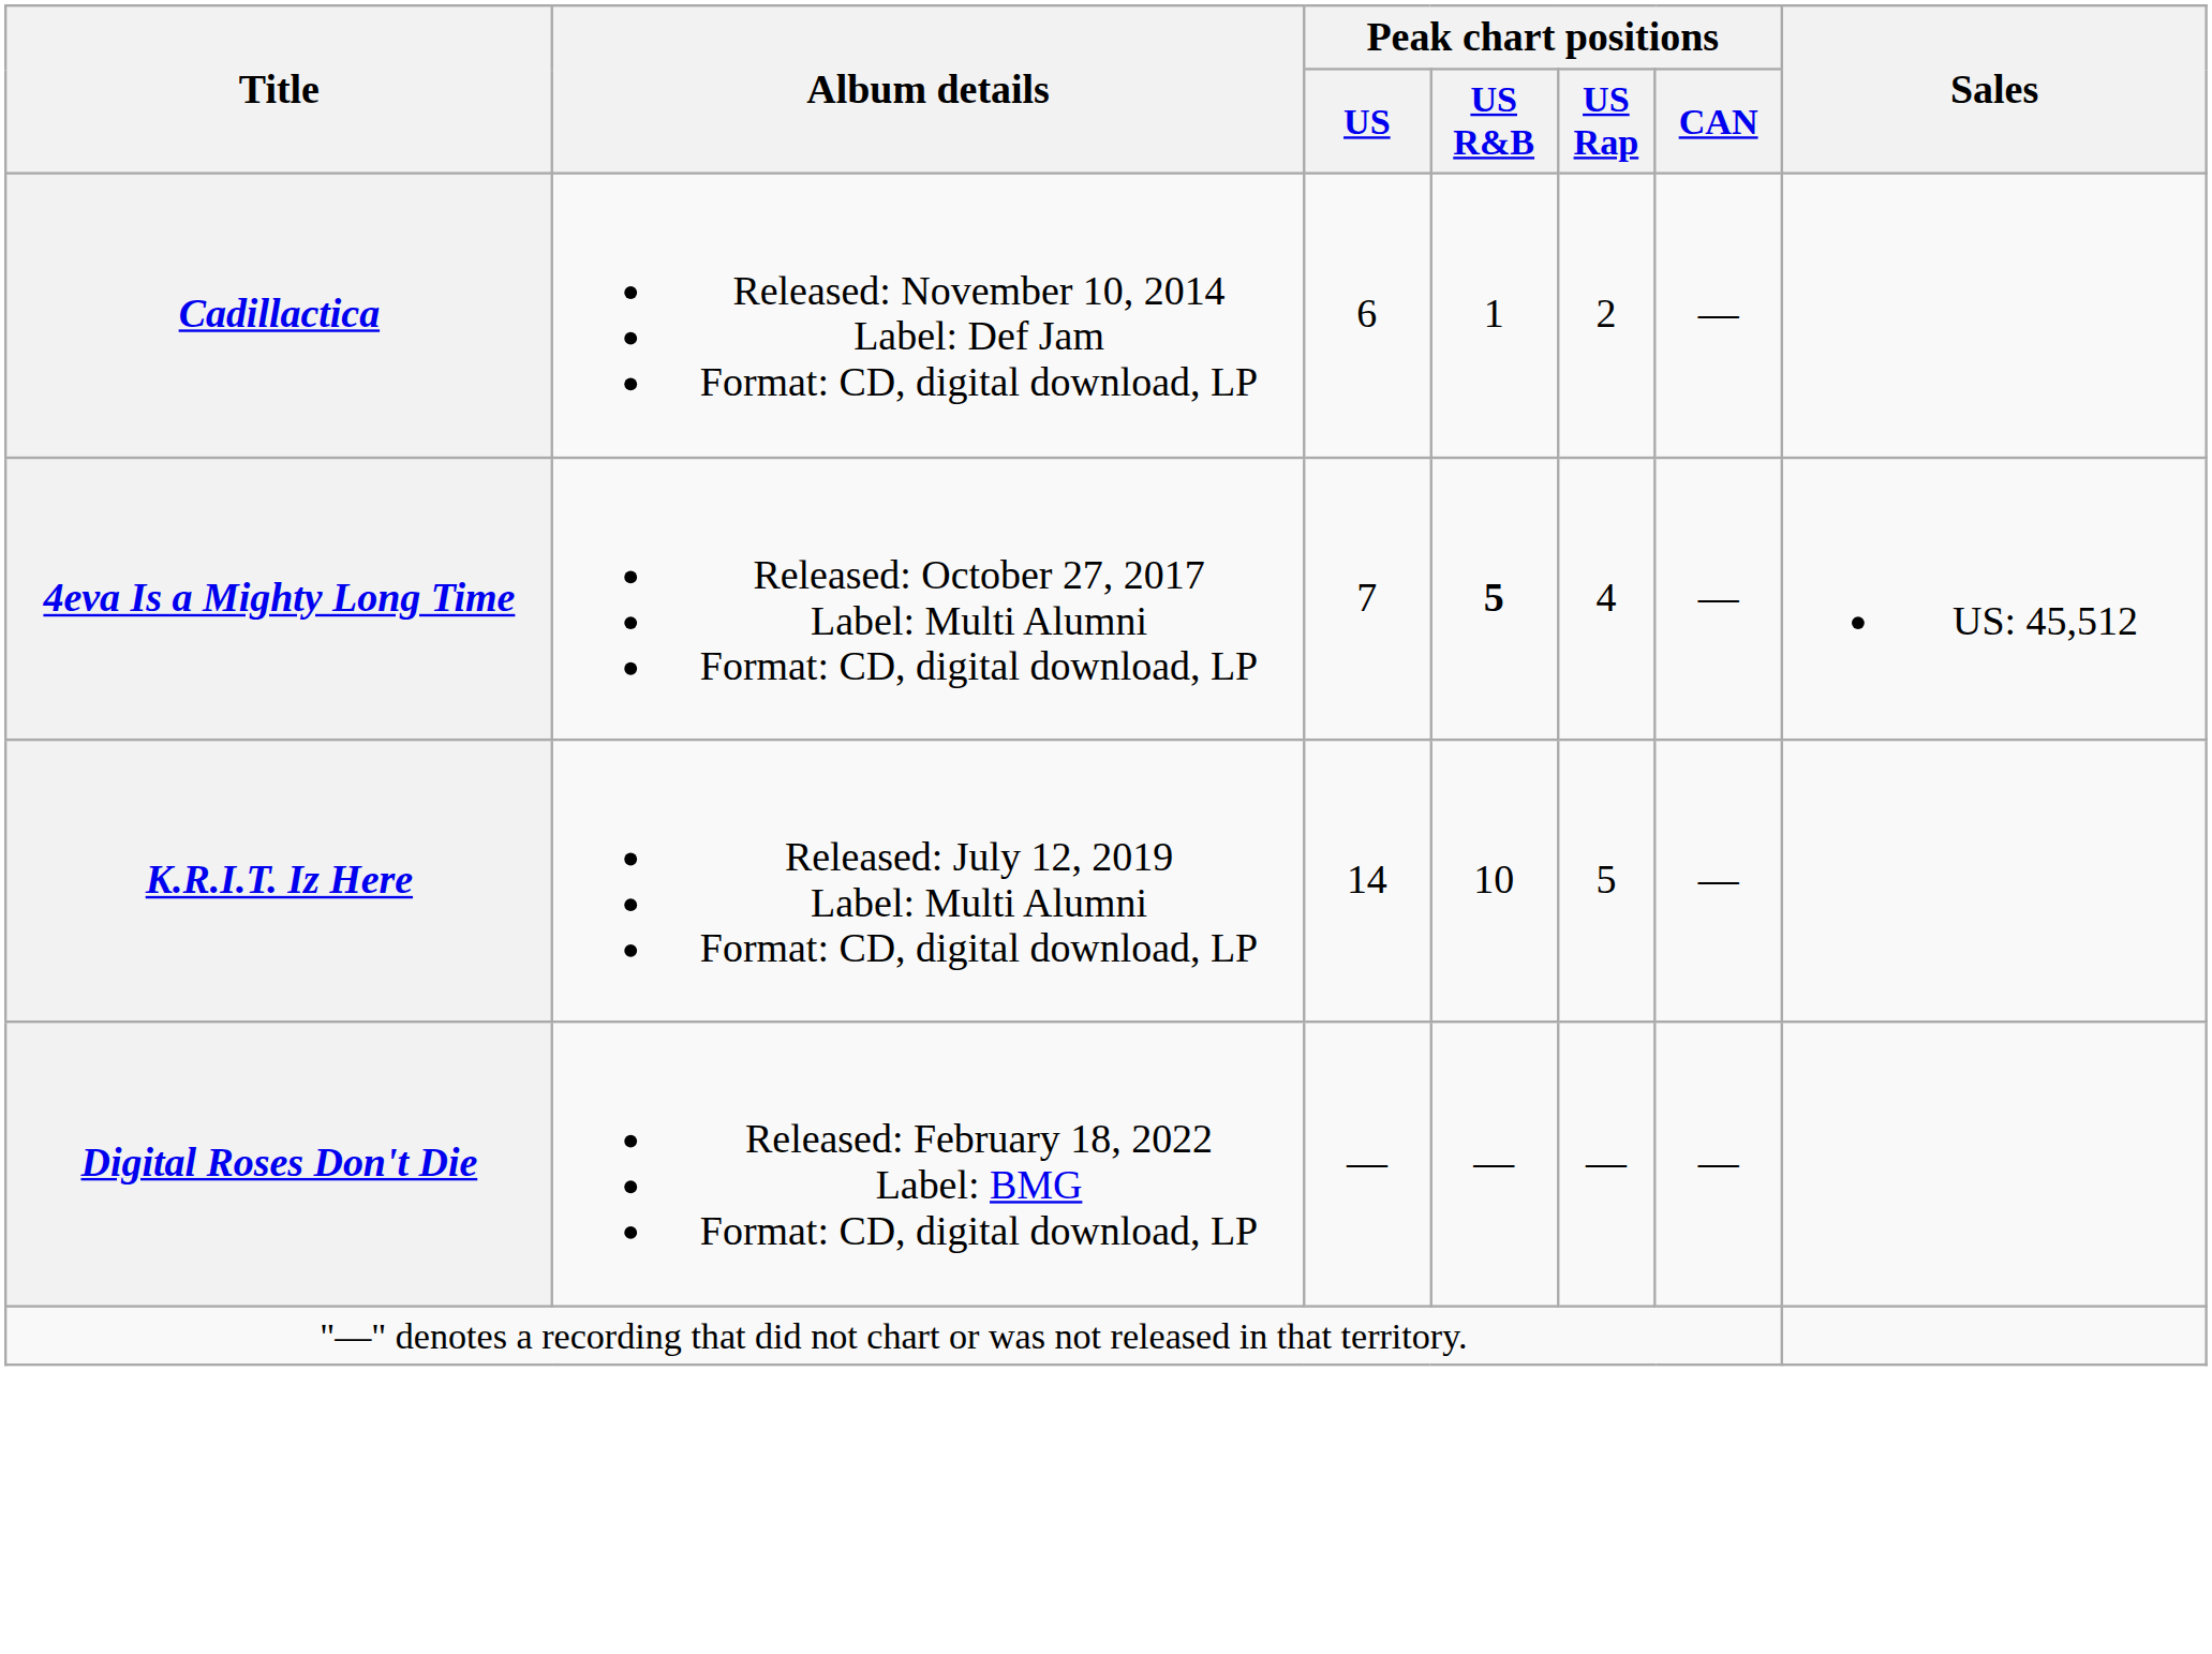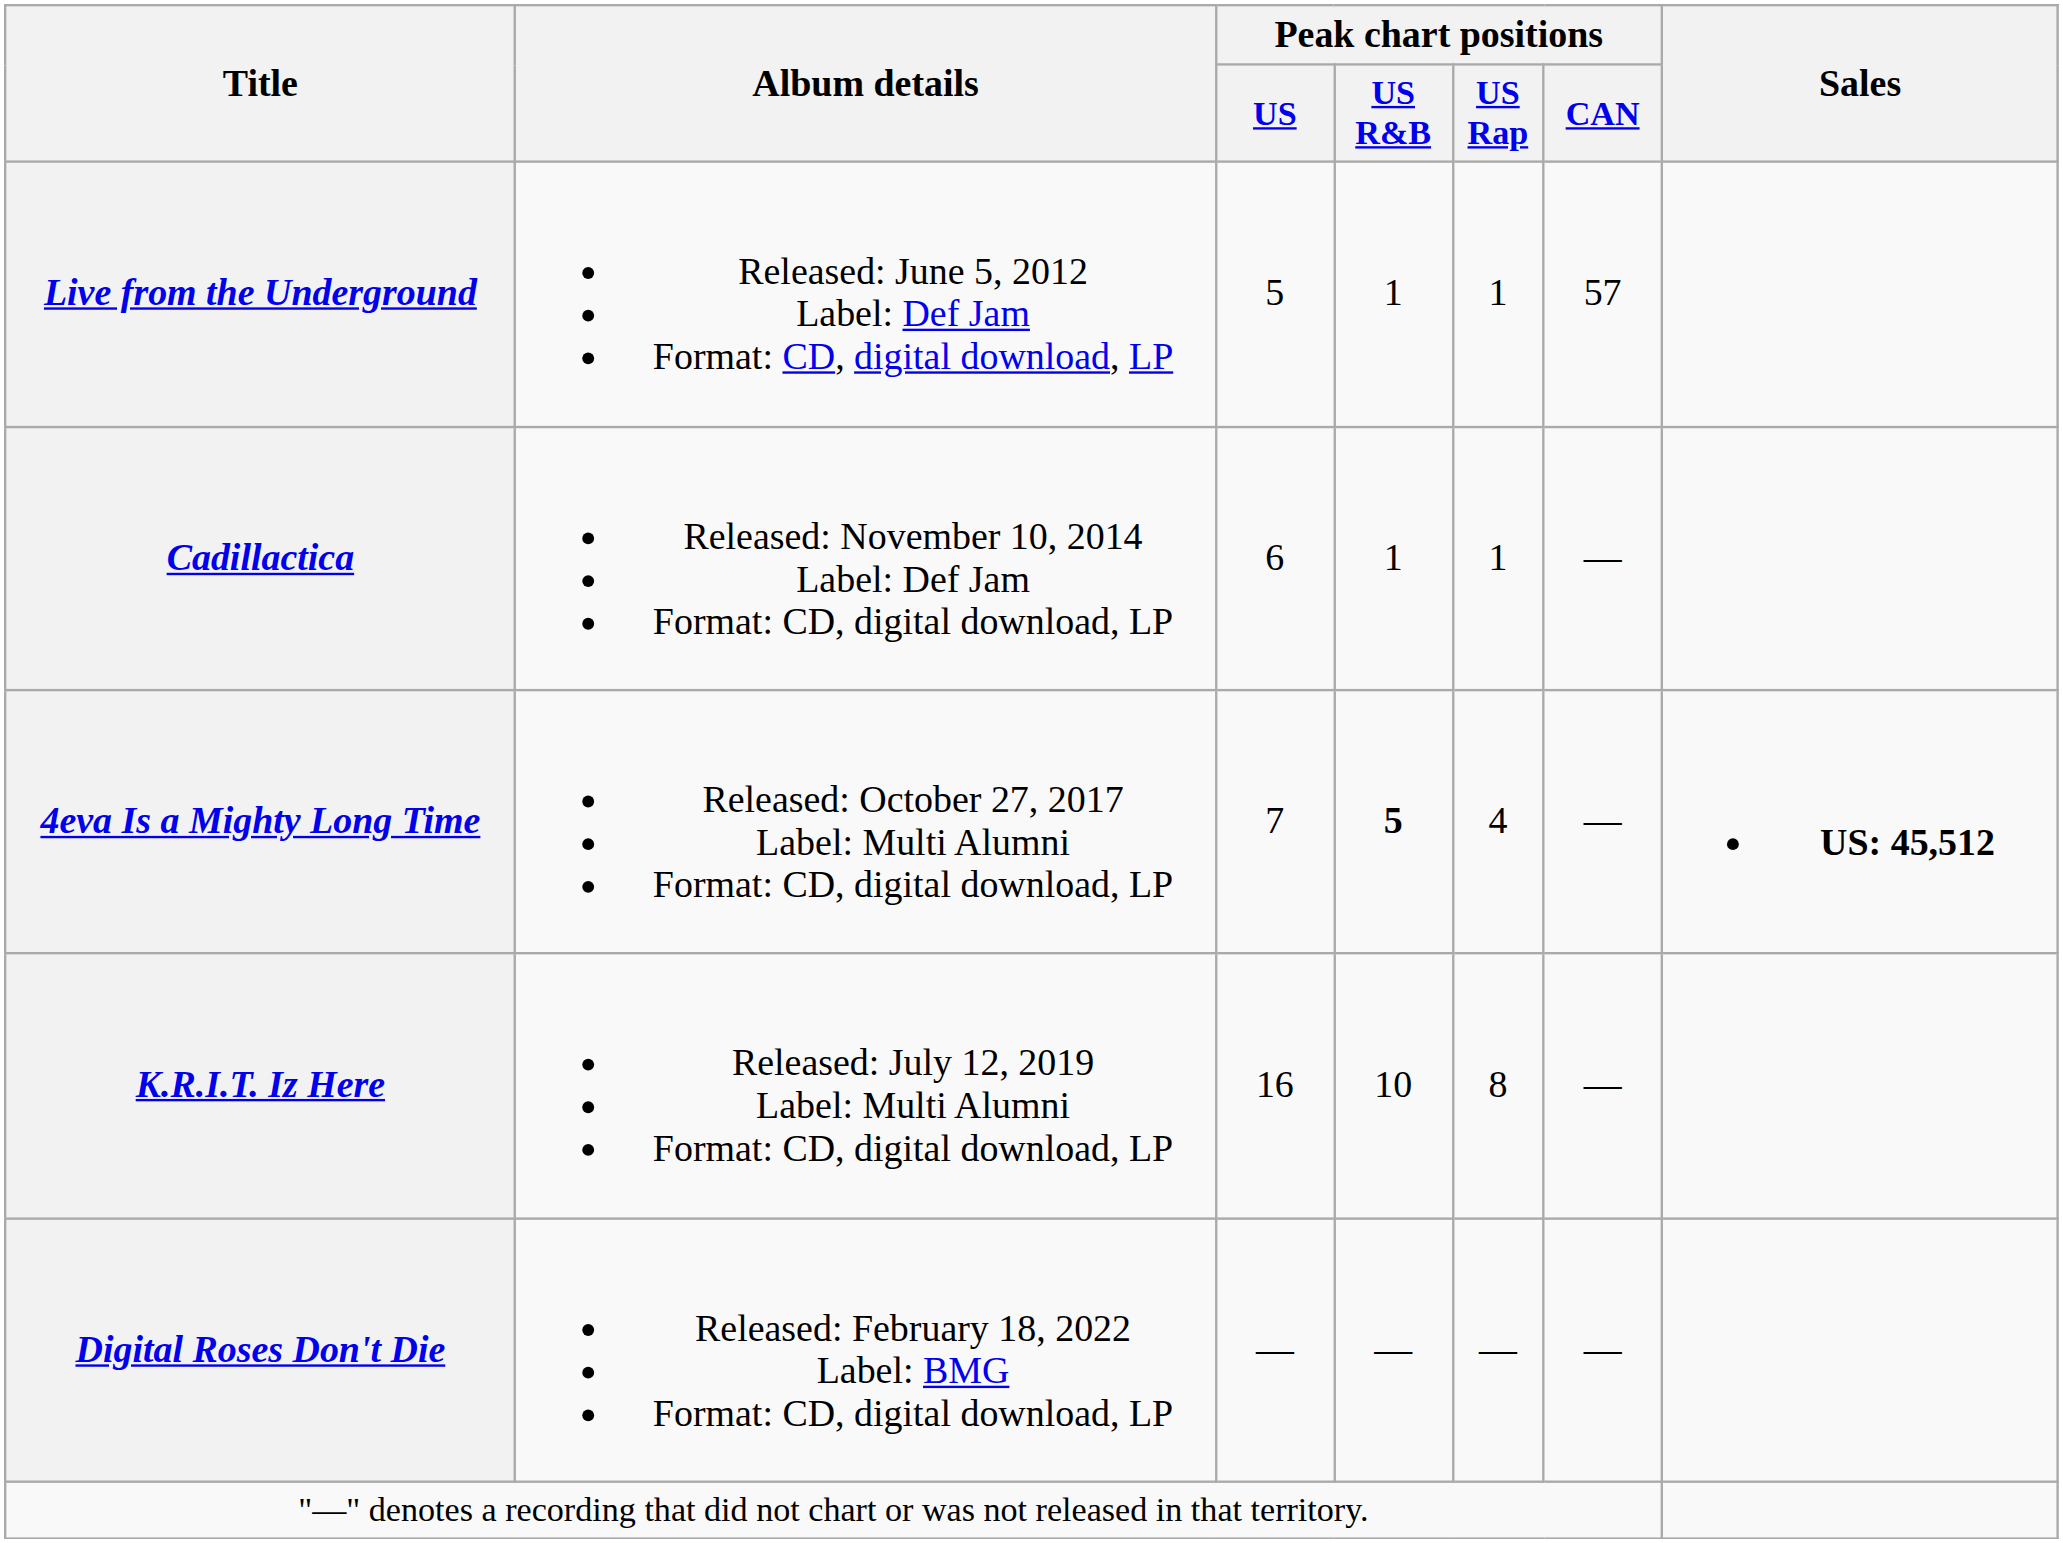+ row: Live from the Underground | Released: June 5, 2012 Label: Def Jam Format: CD, digital download, LP | 5 | 1 | 1 | 57
Cadillactica | Peak chart positions / US Rap: 2 -> 1
4eva Is a Mighty Long Time | Sales: normal -> bold
K.R.I.T. Iz Here | Peak chart positions / US: 14 -> 16
K.R.I.T. Iz Here | Peak chart positions / US Rap: 5 -> 8
